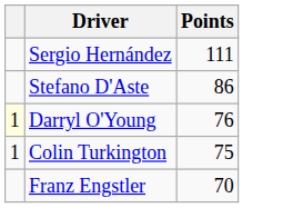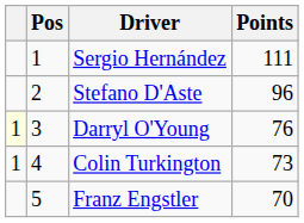+ column: Pos | 1 | 2 | 3 | 4 | 5
Stefano D'Aste | Points: 86 -> 96
Colin Turkington | Points: 75 -> 73
